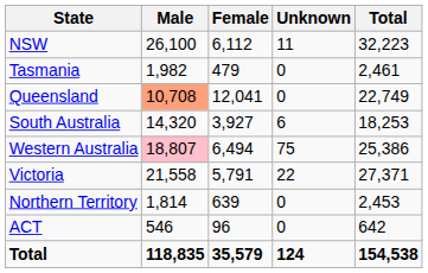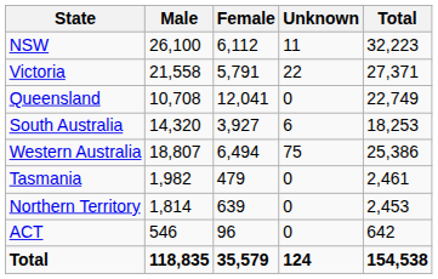rows swapped: Victoria <-> Tasmania
Queensland | Male: lightsalmon background -> no background
Western Australia | Male: pink background -> no background
